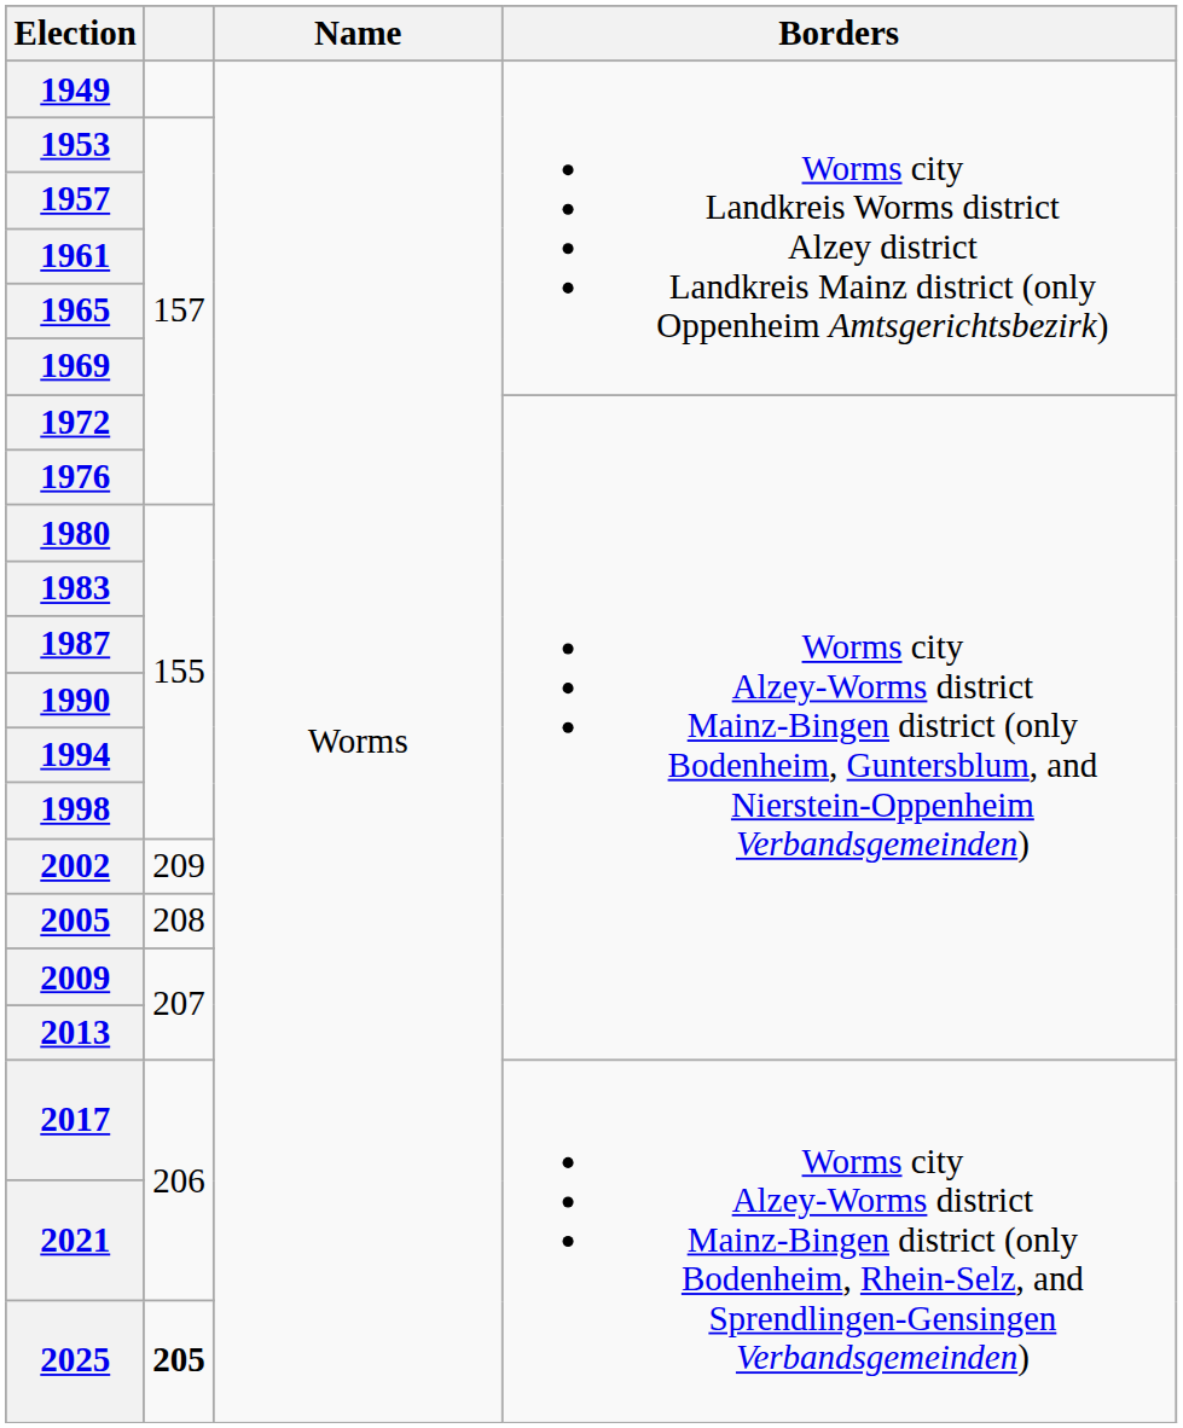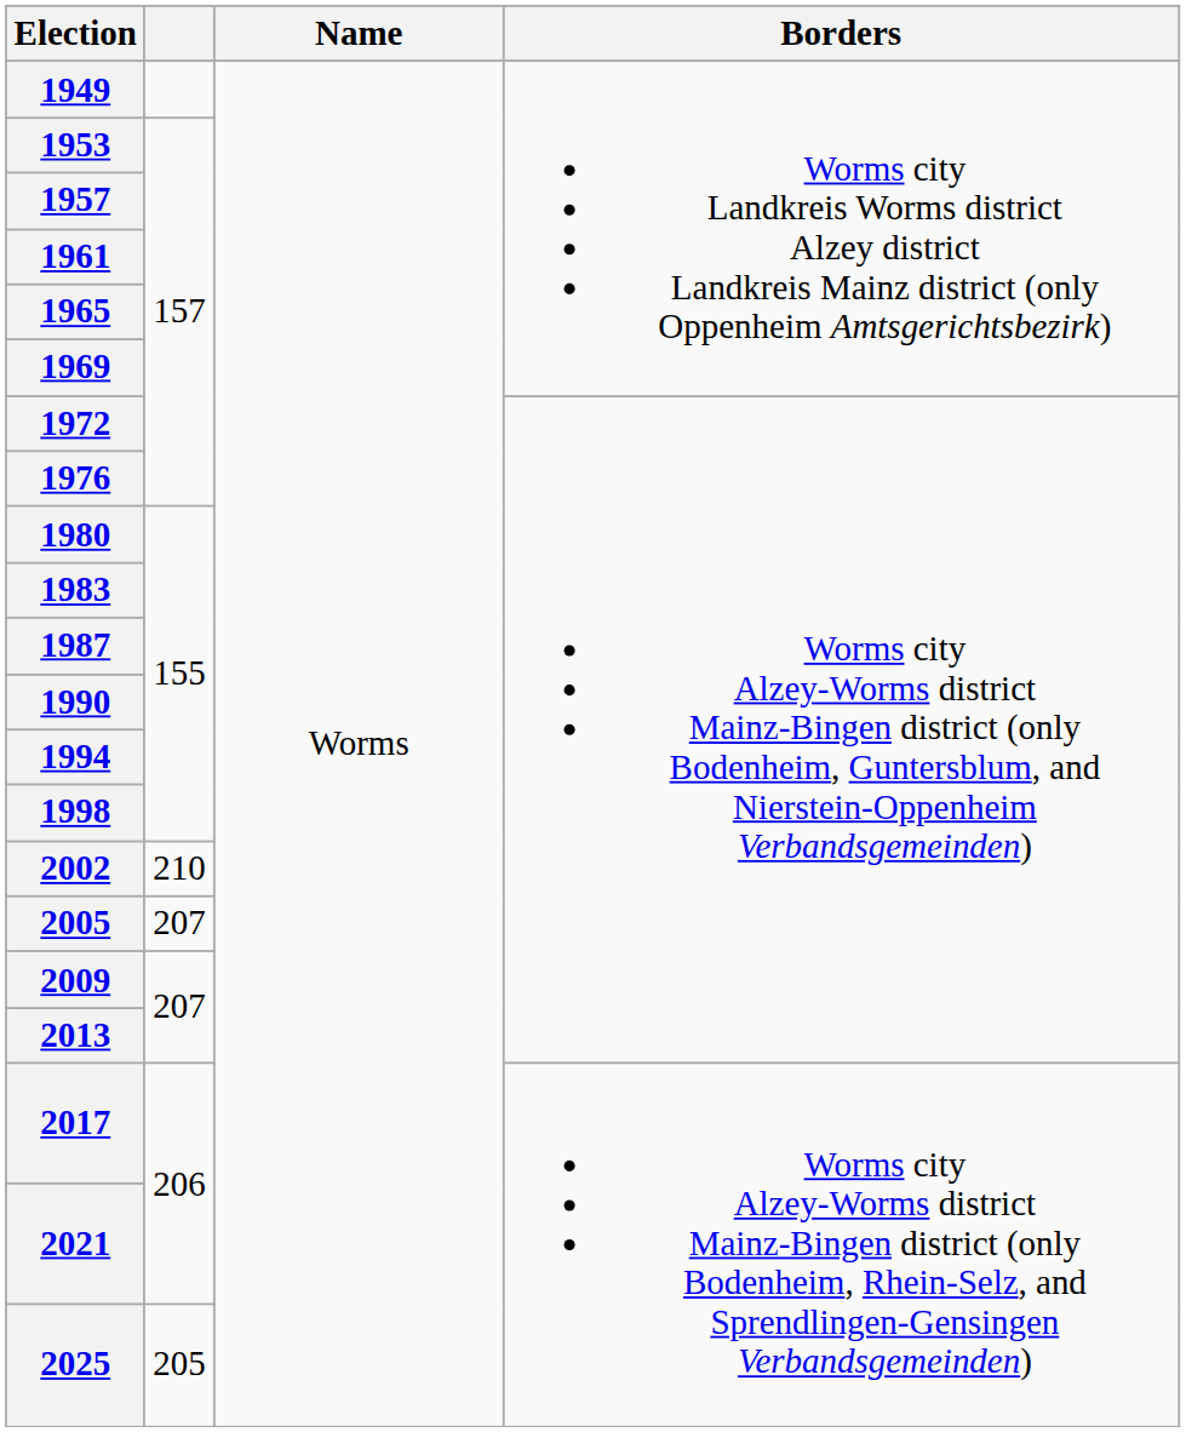2002 | column 2: 209 -> 210
2005 | column 2: 208 -> 207
2025 | column 2: bold -> normal
